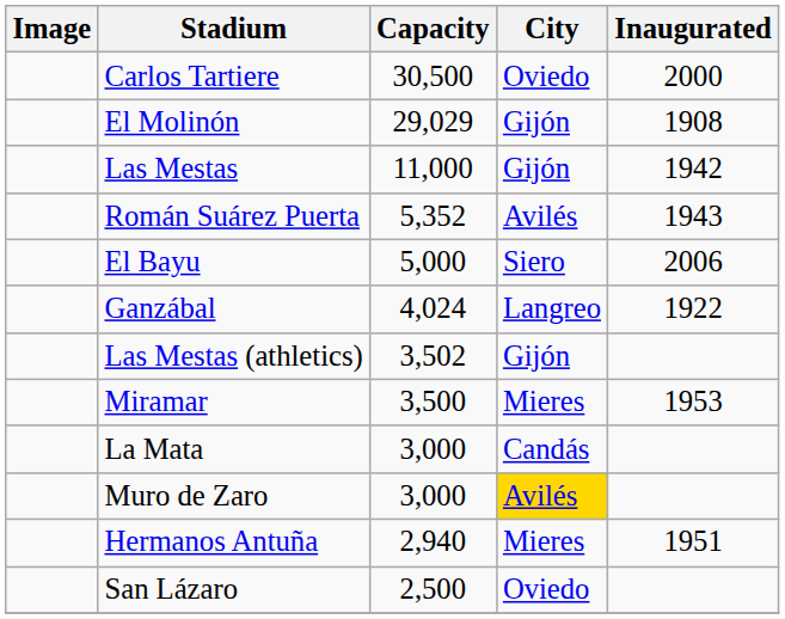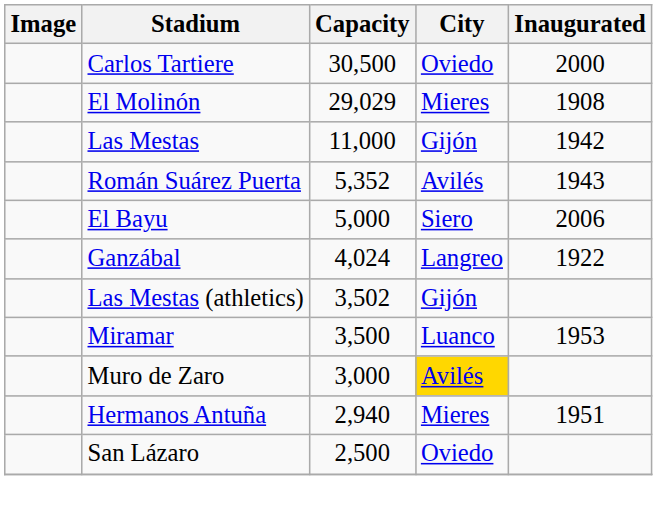El Molinón | City: Gijón -> Mieres
Miramar | City: Mieres -> Luanco
- row: La Mata | 3,000 | Candás
